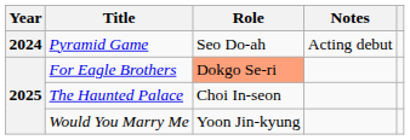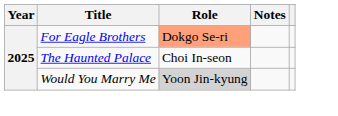- row: 2024 | Pyramid Game | Seo Do-ah | Acting debut
Would You Marry Me | Role: no background -> lightgrey background
